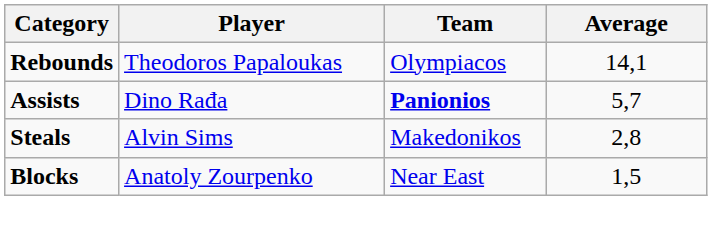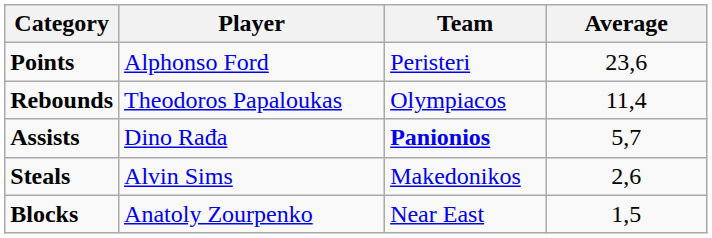+ row: Points | Alphonso Ford | Peristeri | 23,6
Rebounds | Average: 14,1 -> 11,4
Steals | Average: 2,8 -> 2,6
